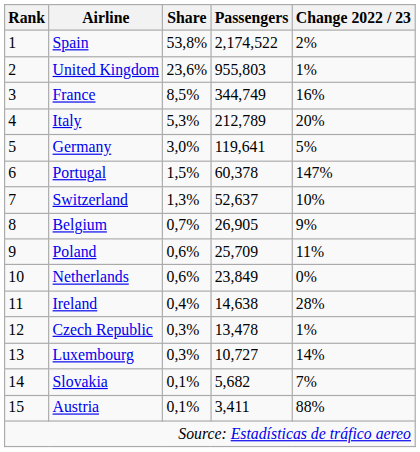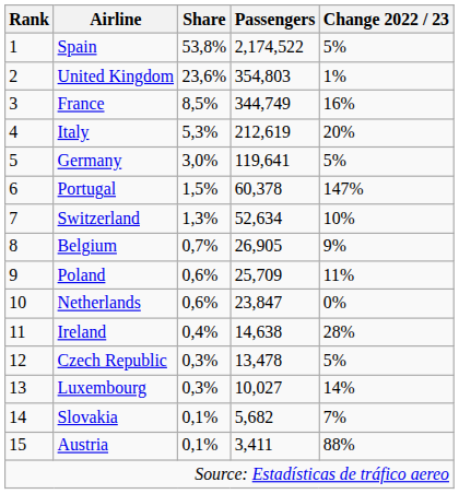Spain | Change 2022 / 23: 2% -> 5%
United Kingdom | Passengers: 955,803 -> 354,803
Italy | Passengers: 212,789 -> 212,619
Switzerland | Passengers: 52,637 -> 52,634
Netherlands | Passengers: 23,849 -> 23,847
Czech Republic | Change 2022 / 23: 1% -> 5%
Luxembourg | Passengers: 10,727 -> 10,027
